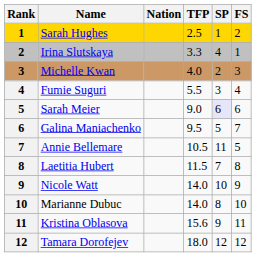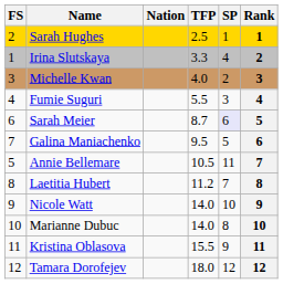columns swapped: Rank <-> FS
Sarah Meier | TFP: 9.0 -> 8.7
Laetitia Hubert | TFP: 11.5 -> 11.2
Kristina Oblasova | TFP: 15.6 -> 15.5
